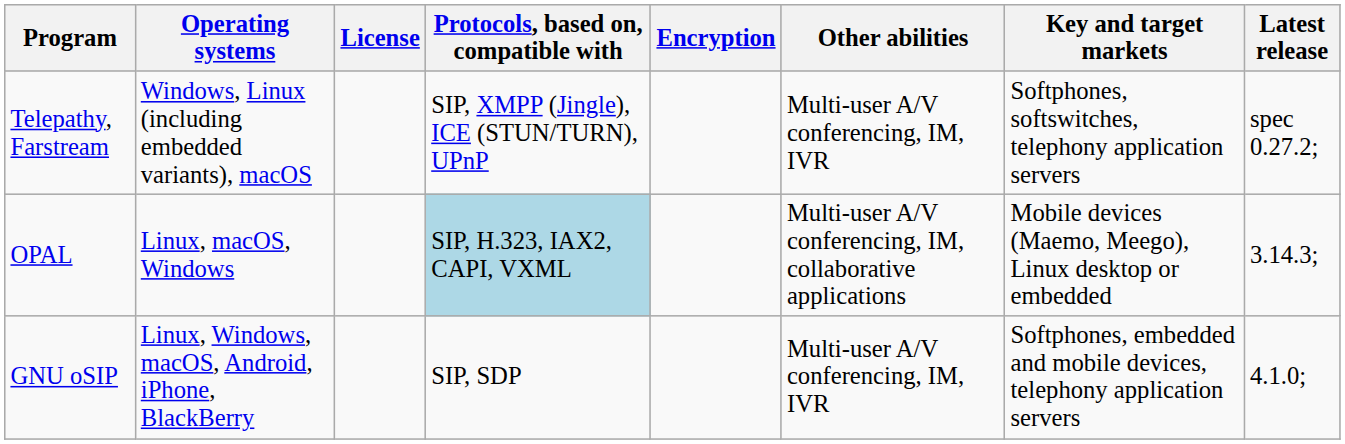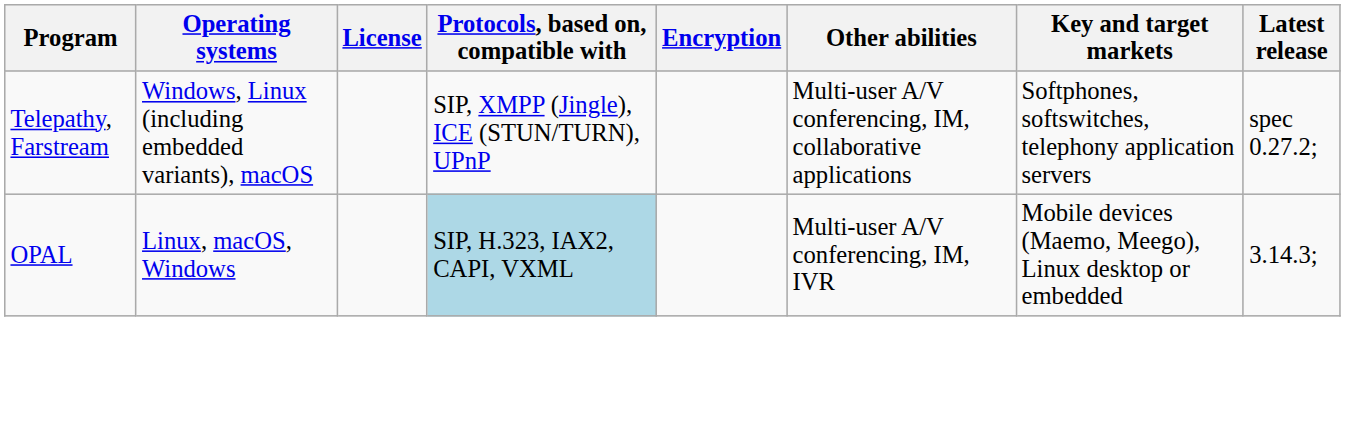Telepathy, Farstream | Other abilities: Multi-user A/V conferencing, IM, IVR -> Multi-user A/V conferencing, IM, collaborative applications
OPAL | Other abilities: Multi-user A/V conferencing, IM, collaborative applications -> Multi-user A/V conferencing, IM, IVR
- row: GNU oSIP | Linux, Windows, macOS, Android, iPhone, BlackBerry | SIP, SDP | Multi-user A/V conferencing, IM, IVR | Softphones, embedded and mobile devices, telephony application servers | 4.1.0;
